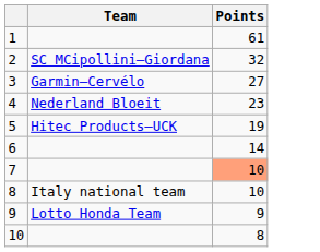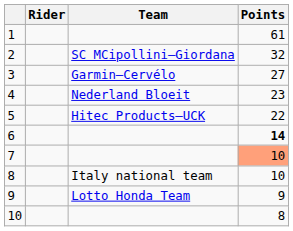+ column: Rider
5 | Points: 19 -> 22
6 | Points: normal -> bold
